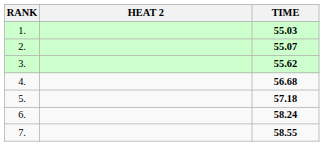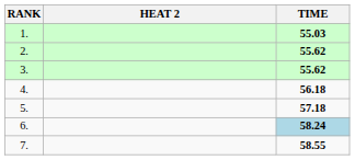2. | TIME: 55.07 -> 55.62
4. | TIME: 56.68 -> 56.18
6. | TIME: no background -> lightblue background
